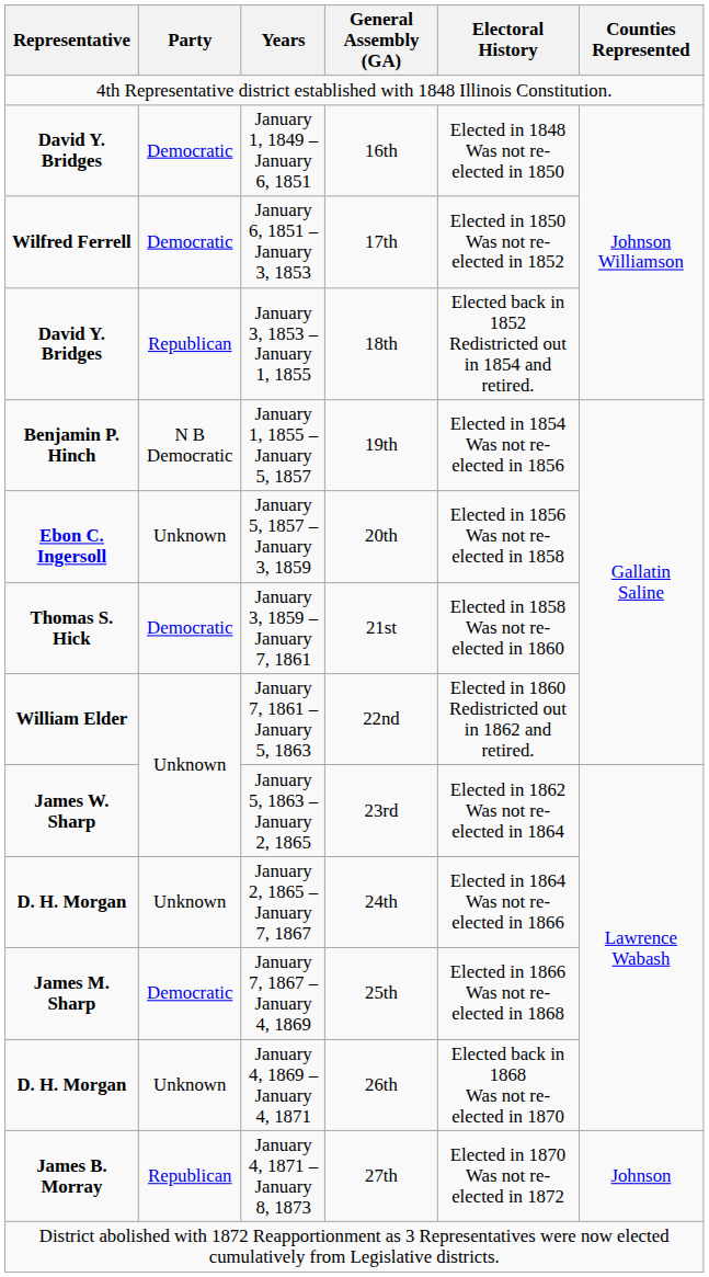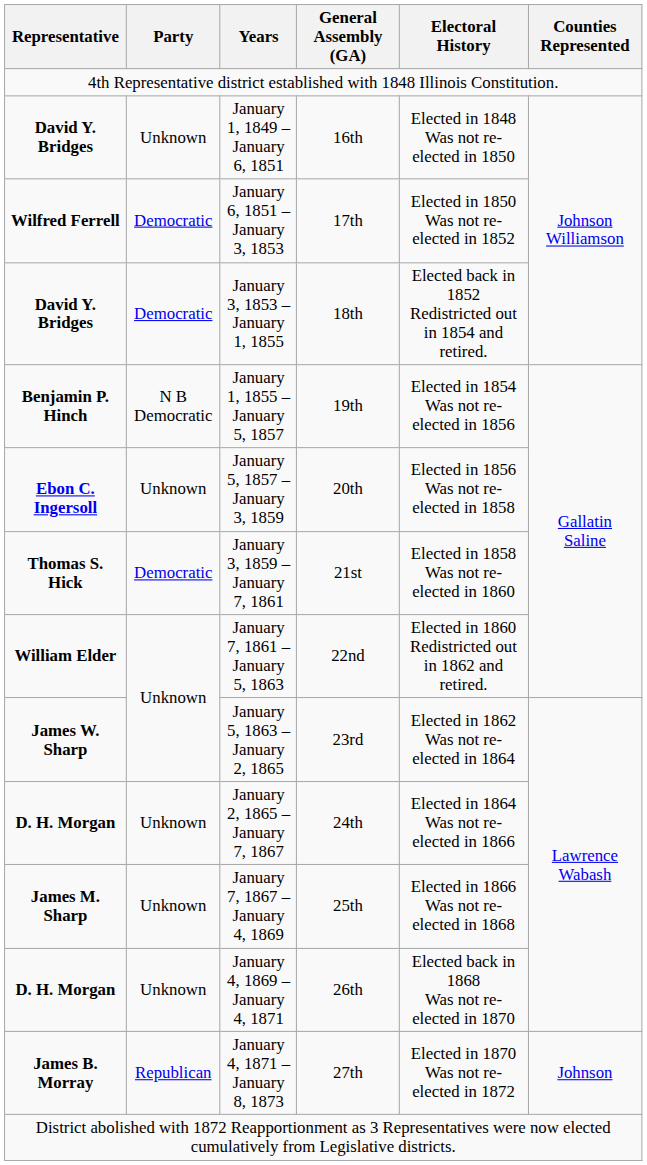January 1, 1849 – January 6, 1851 | Party: Democratic -> Unknown
January 3, 1853 – January 1, 1855 | Party: Republican -> Democratic
January 7, 1867 – January 4, 1869 | Party: Democratic -> Unknown
